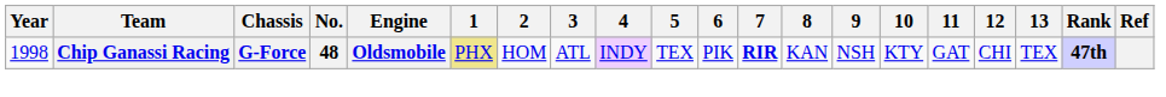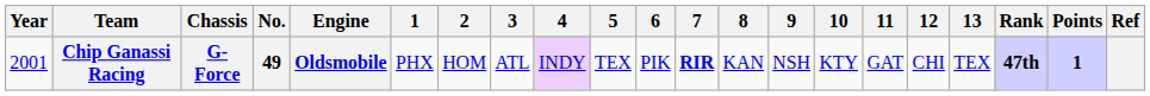+ column: Points | 1
Chip Ganassi Racing | Year: 1998 -> 2001
Chip Ganassi Racing | No.: 48 -> 49
Chip Ganassi Racing | 1: khaki background -> no background
